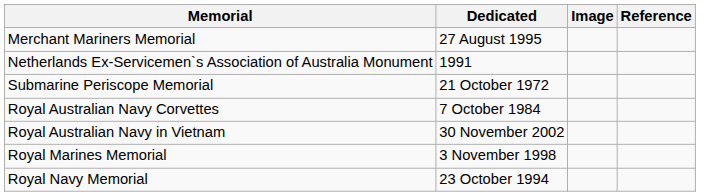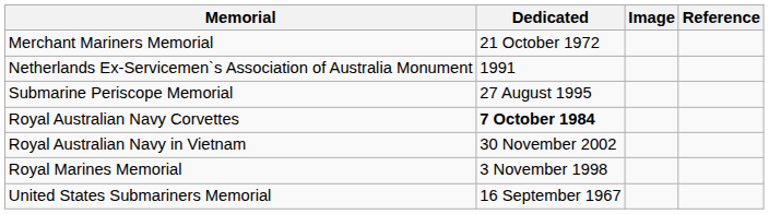Merchant Mariners Memorial | Dedicated: 27 August 1995 -> 21 October 1972
Submarine Periscope Memorial | Dedicated: 21 October 1972 -> 27 August 1995
Royal Australian Navy Corvettes | Dedicated: normal -> bold
- row: Royal Navy Memorial | 23 October 1994
+ row: United States Submariners Memorial | 16 September 1967
